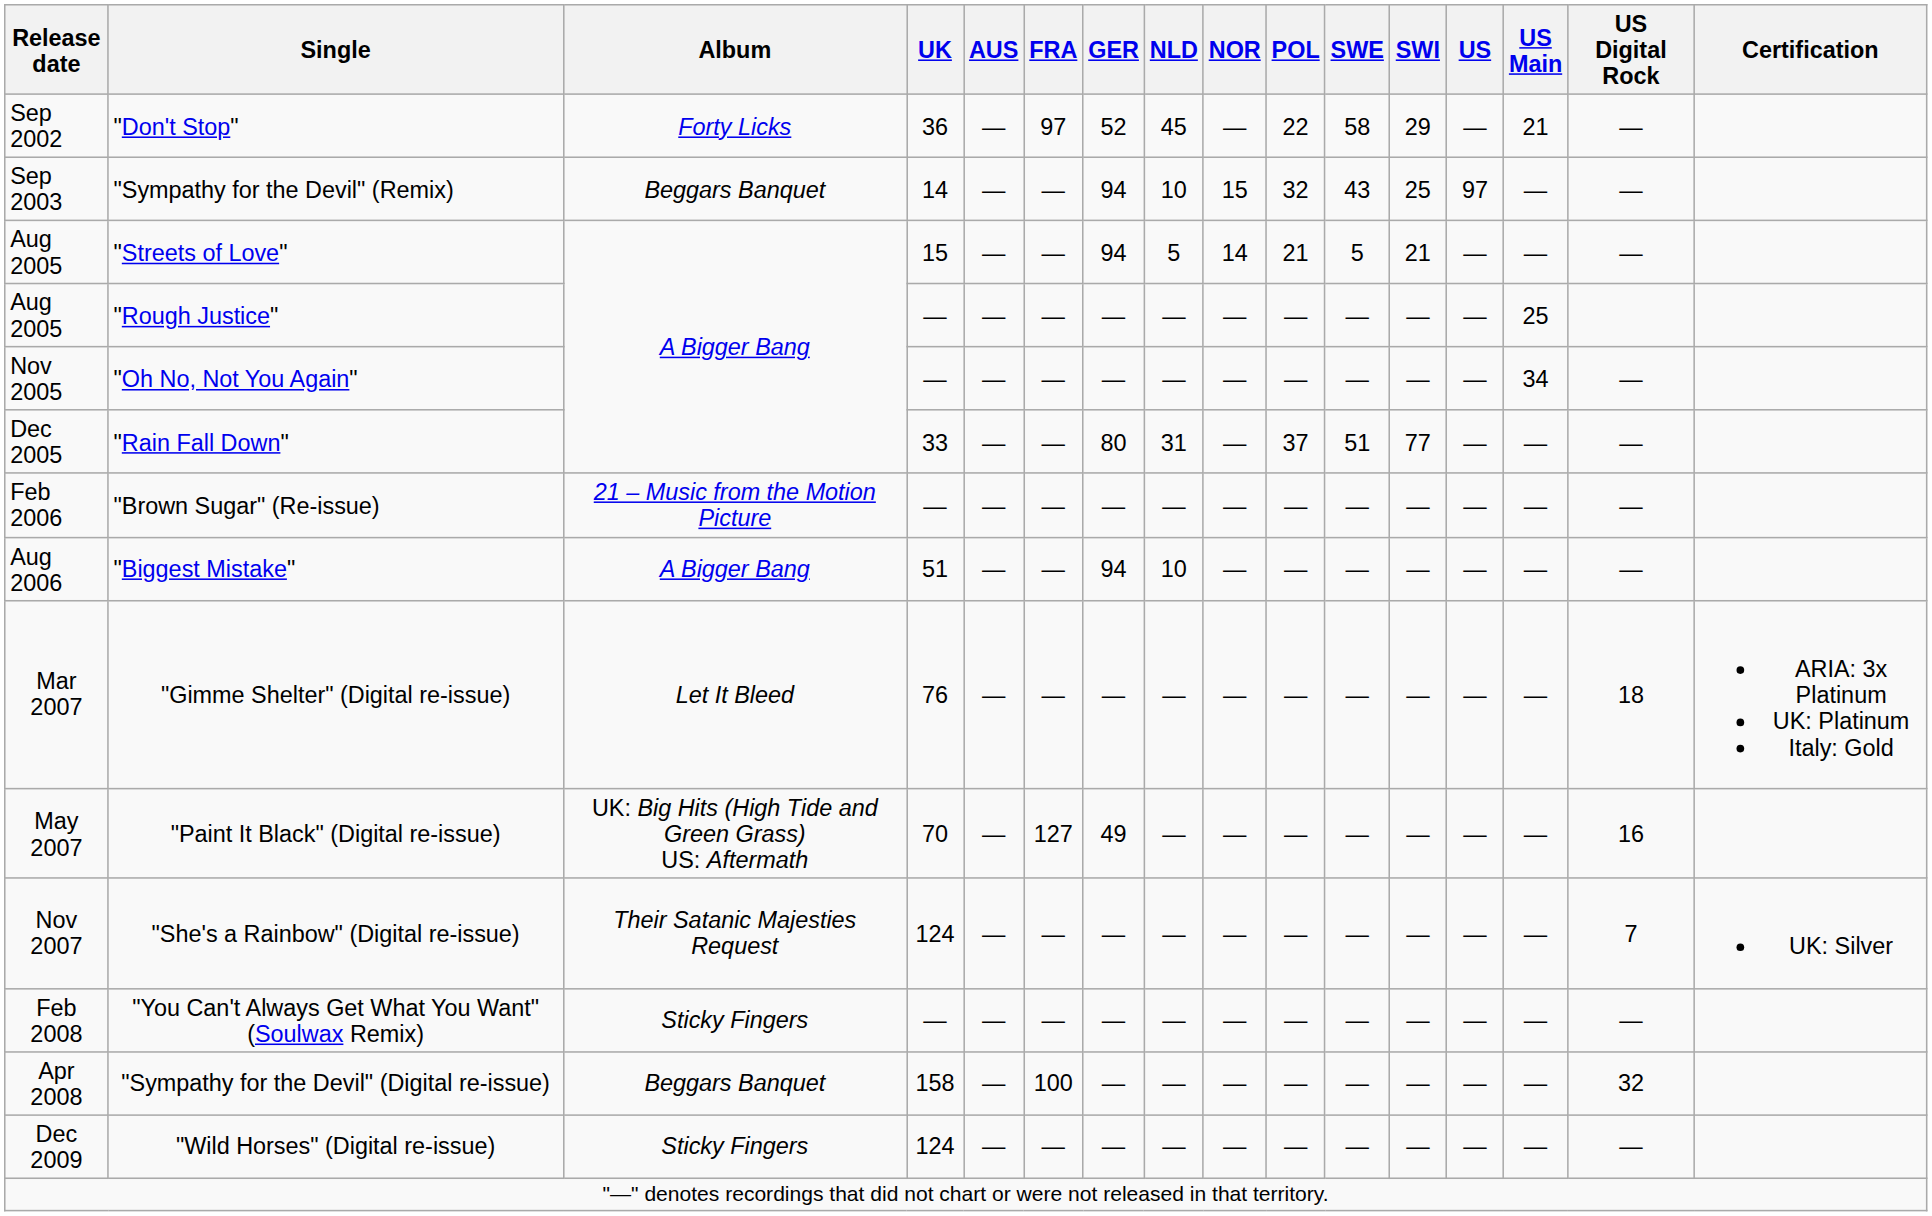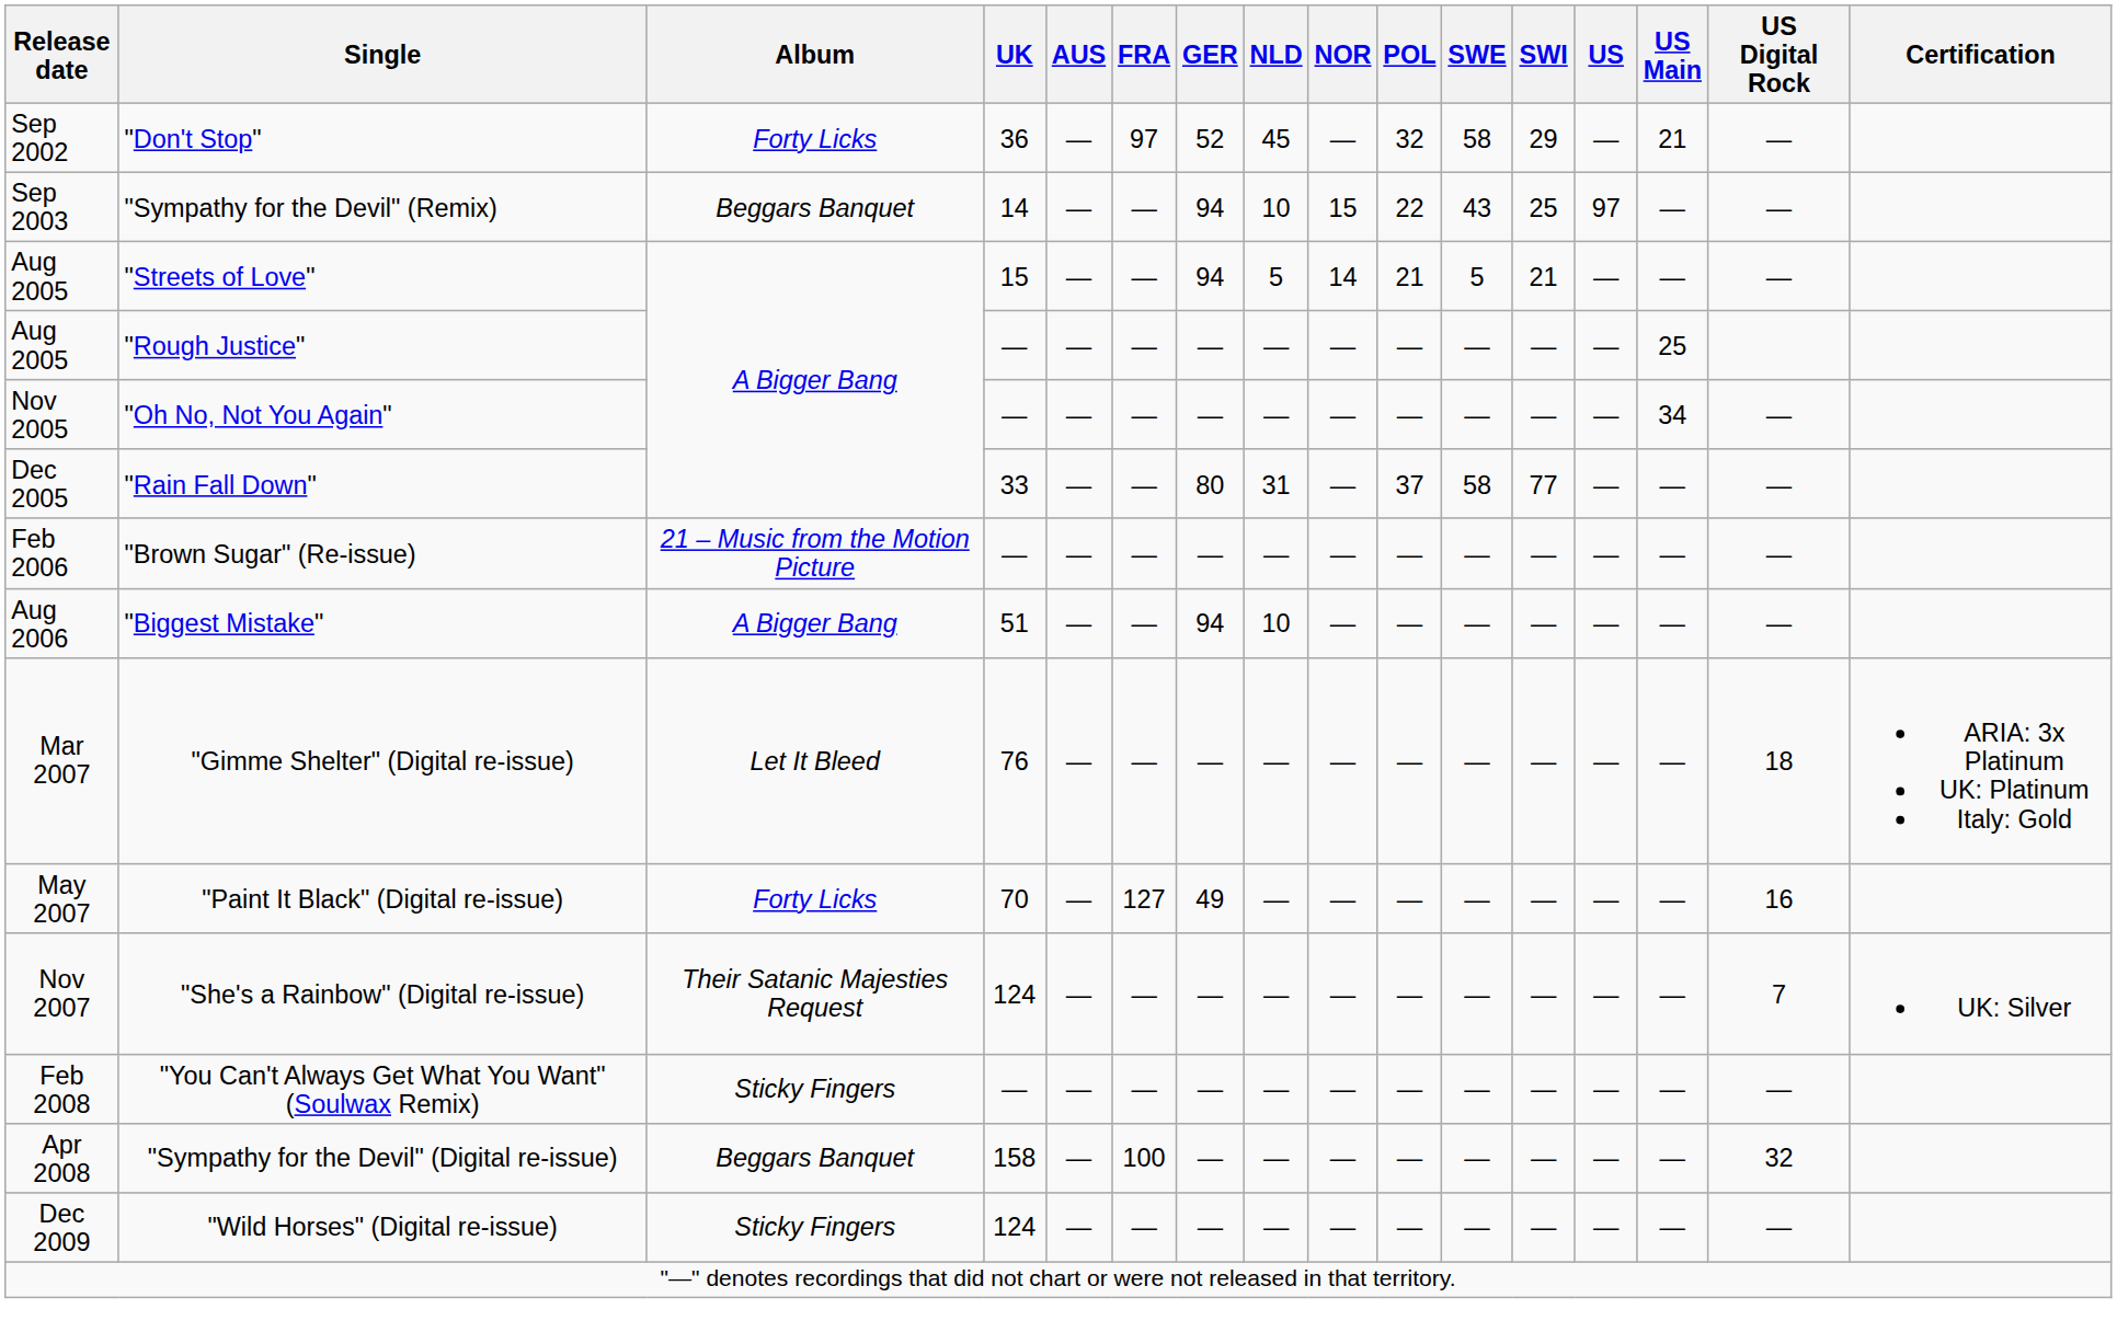"Don't Stop" | POL: 22 -> 32
"Sympathy for the Devil" (Remix) | POL: 32 -> 22
"Rain Fall Down" | SWE: 51 -> 58
"Paint It Black" (Digital re-issue) | Album: UK: Big Hits (High Tide and Green Grass) US: Aftermath -> Forty Licks
